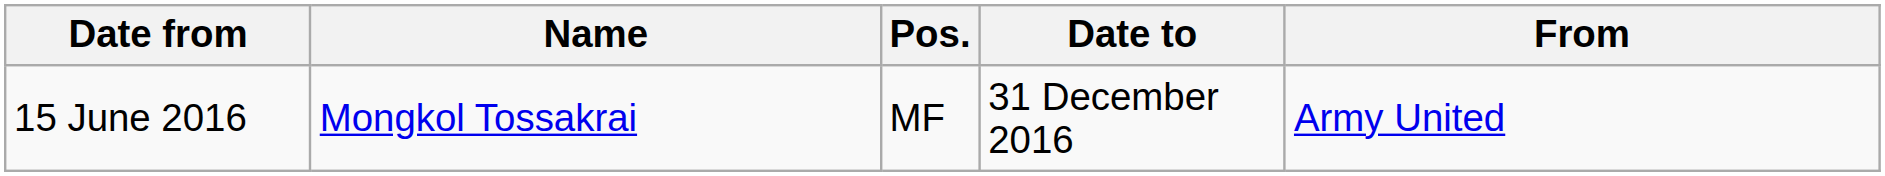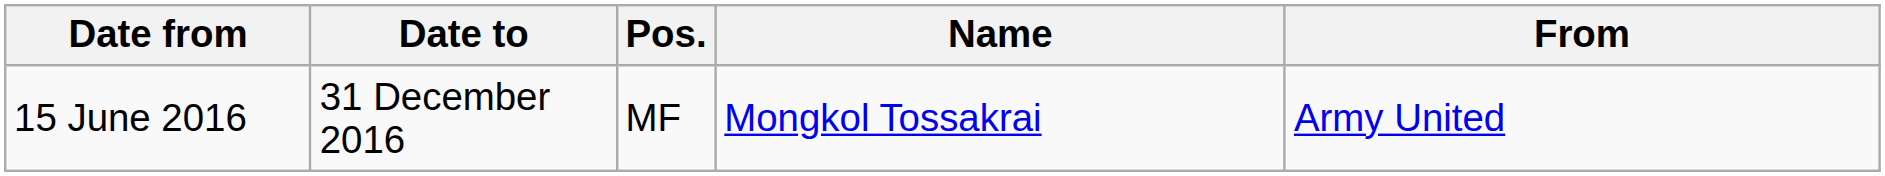columns swapped: Date to <-> Name
